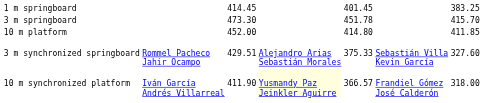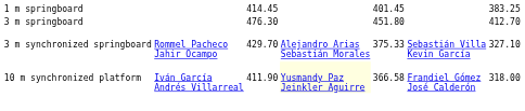3 m springboard | column 3: 473.30 -> 476.30
3 m springboard | column 5: 451.78 -> 451.80
3 m springboard | column 7: 415.70 -> 412.70
- row: 10 m platform | 452.00 | 414.80 | 411.85
3 m synchronized springboard | column 3: 429.51 -> 429.70
3 m synchronized springboard | column 7: 327.60 -> 327.10
10 m synchronized platform | column 5: 366.57 -> 366.58
